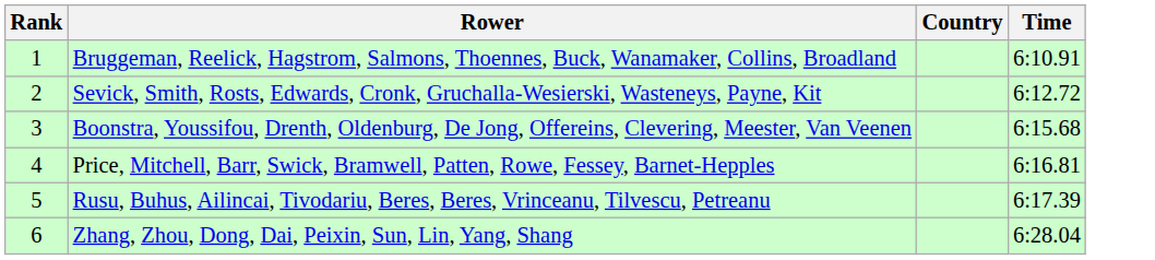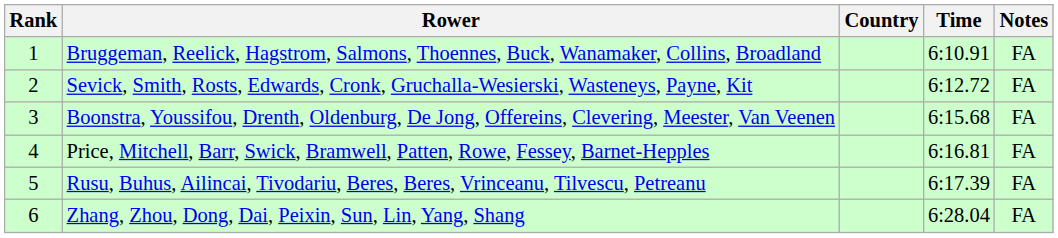+ column: Notes | FA | FA | FA | FA | FA | FA
